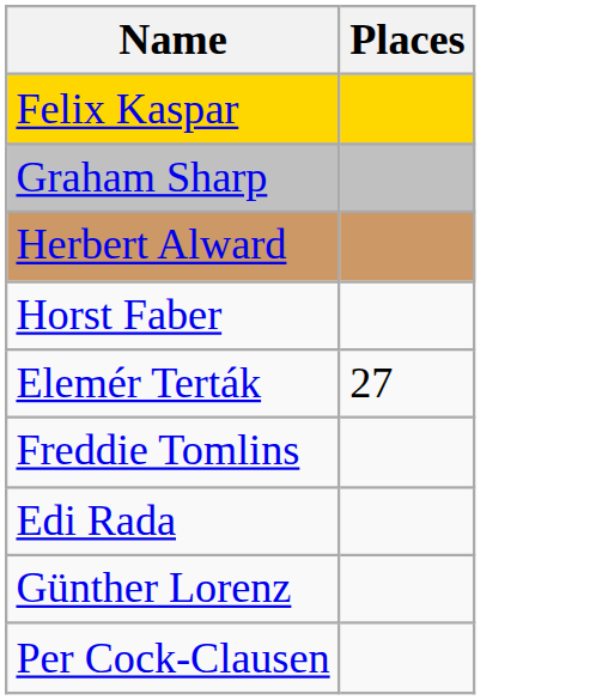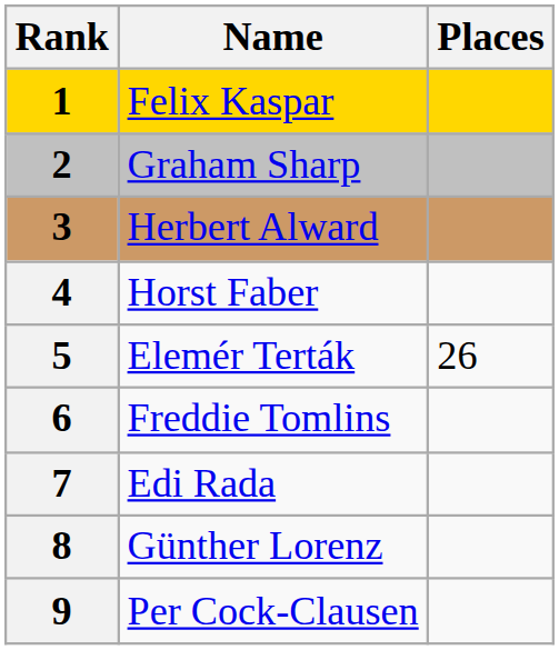+ column: Rank | 1 | 2 | 3 | 4 | 5 | 6 | 7 | 8 | 9
Elemér Terták | Places: 27 -> 26
